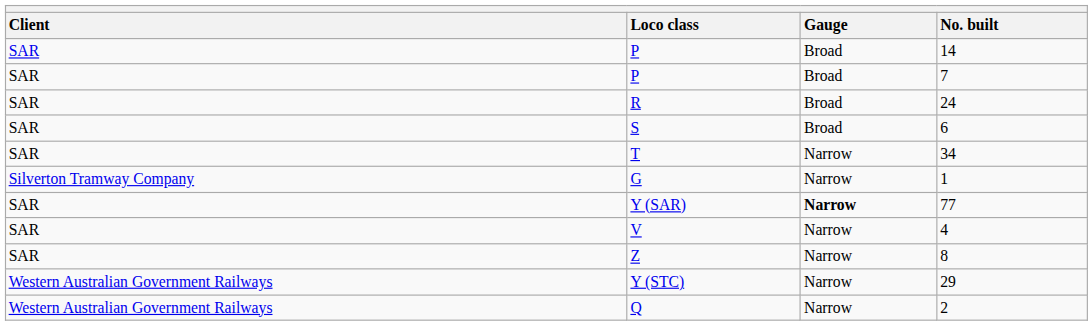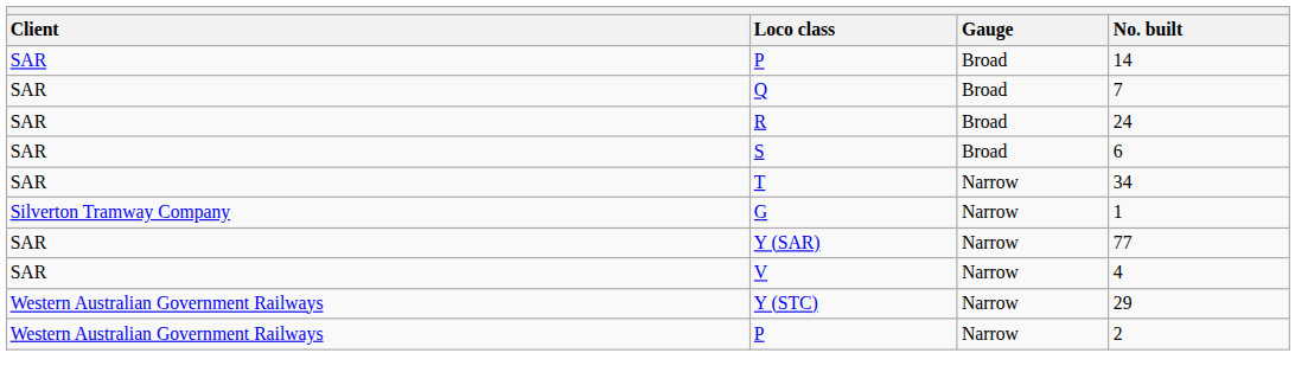7 | Loco class: P -> Q
77 | Gauge: bold -> normal
- row: SAR | Z | Narrow | 8
2 | Loco class: Q -> P
